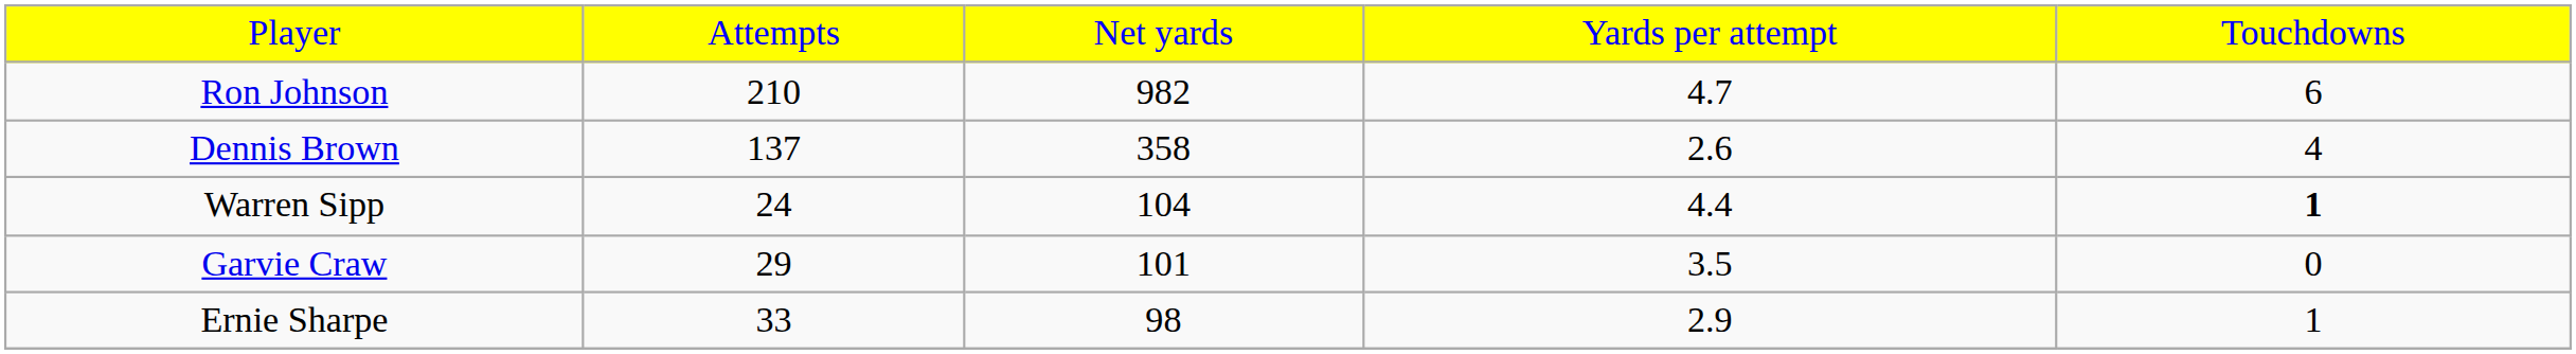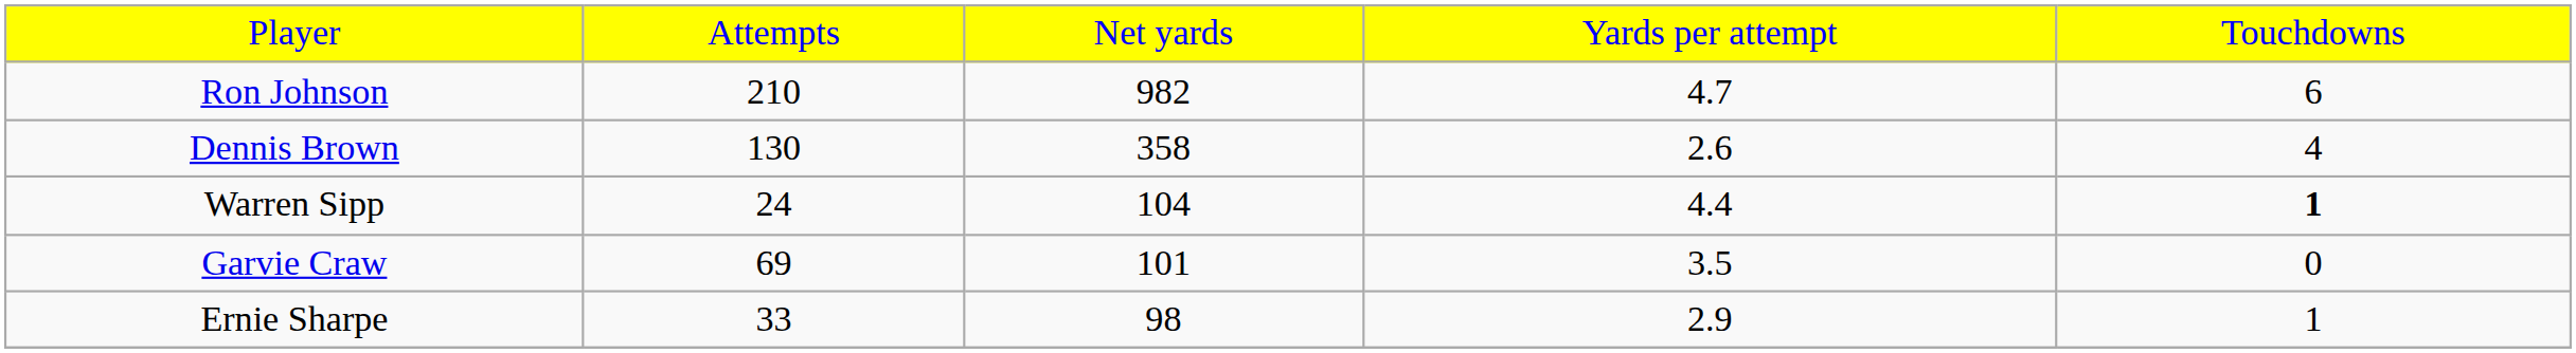Dennis Brown | column 2: 137 -> 130
Garvie Craw | column 2: 29 -> 69
